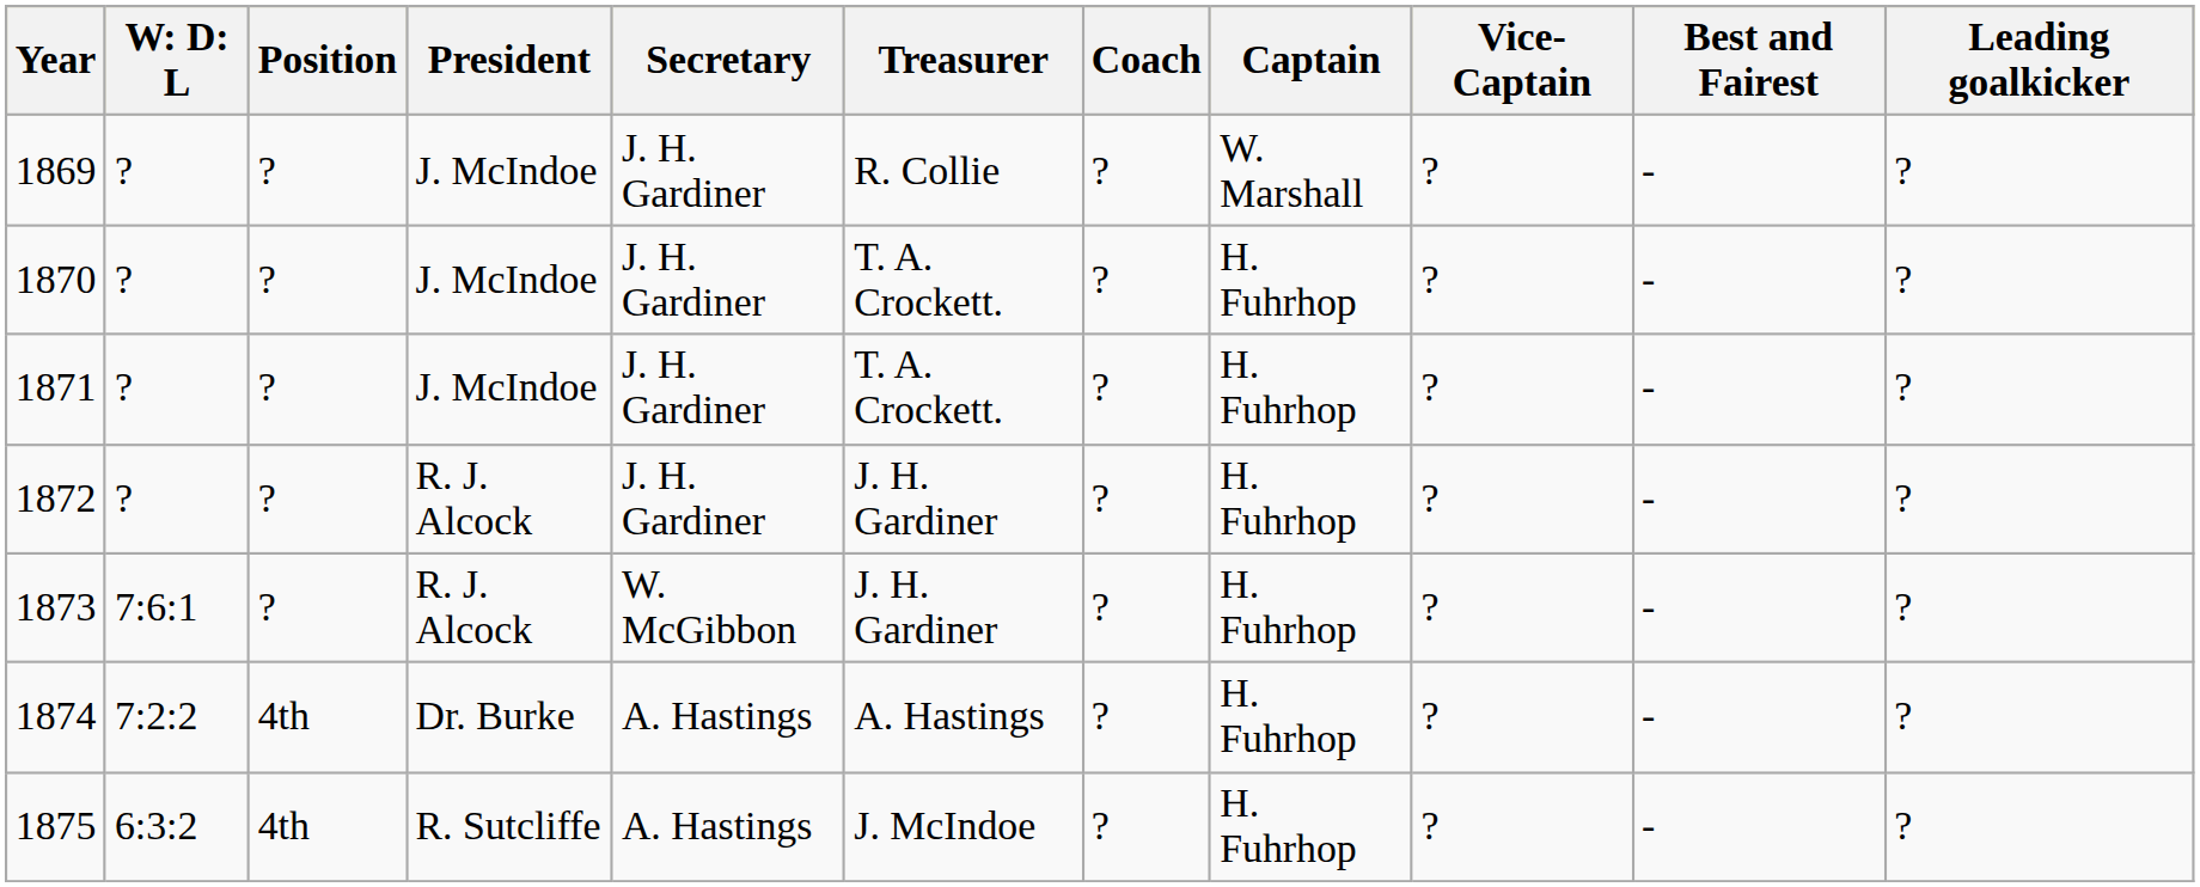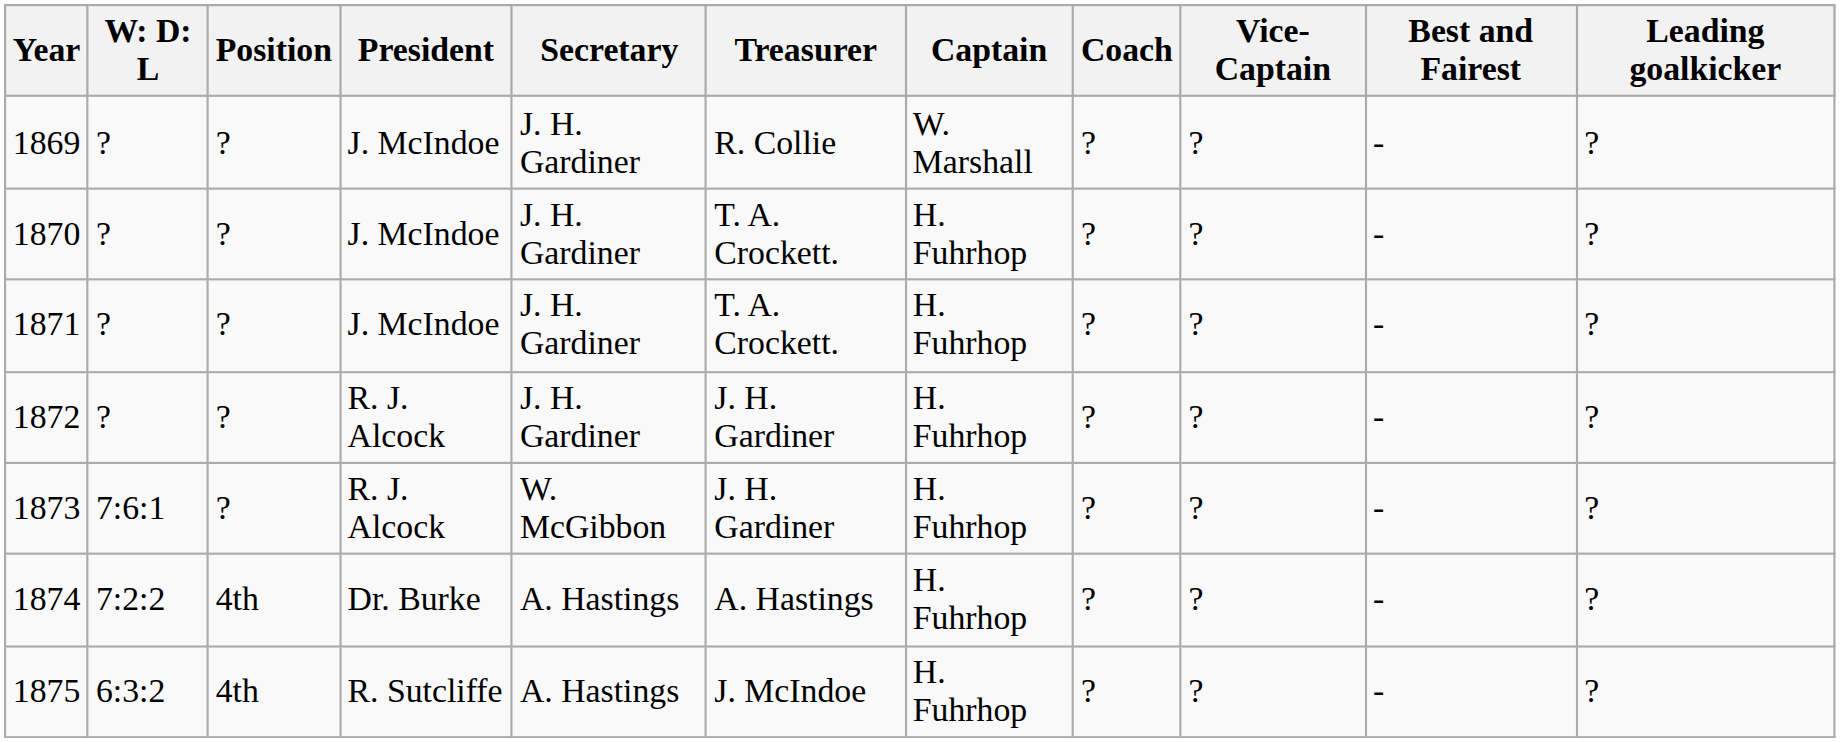columns swapped: Coach <-> Captain
